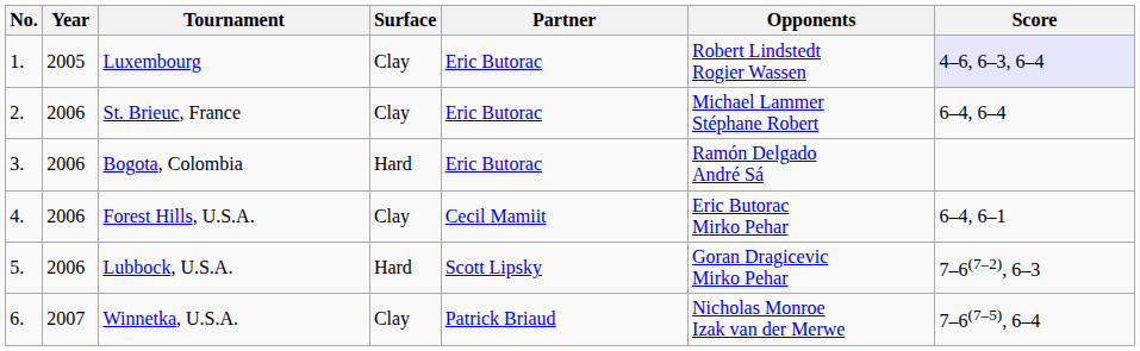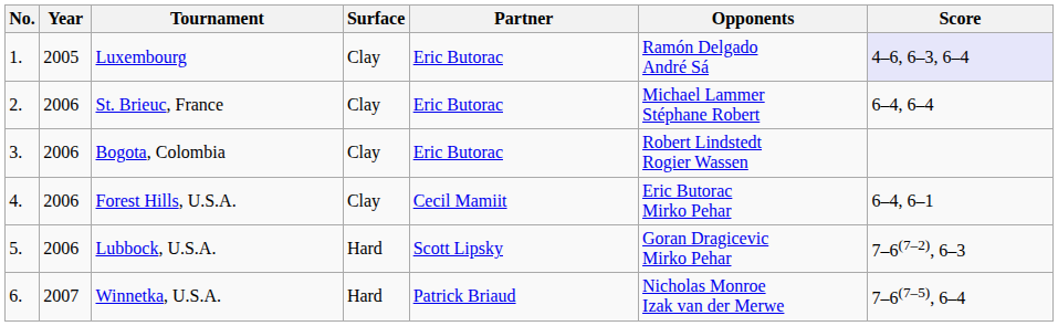Luxembourg | Opponents: Robert Lindstedt Rogier Wassen -> Ramón Delgado André Sá
Bogota, Colombia | Surface: Hard -> Clay
Bogota, Colombia | Opponents: Ramón Delgado André Sá -> Robert Lindstedt Rogier Wassen
Winnetka, U.S.A. | Surface: Clay -> Hard
